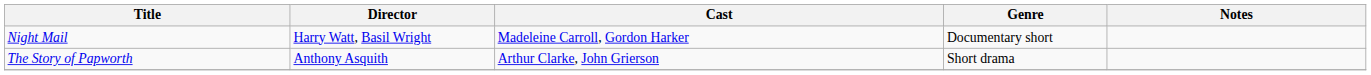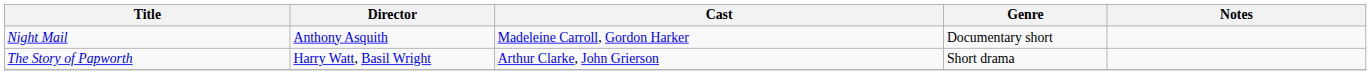Night Mail | Director: Harry Watt, Basil Wright -> Anthony Asquith
The Story of Papworth | Director: Anthony Asquith -> Harry Watt, Basil Wright
